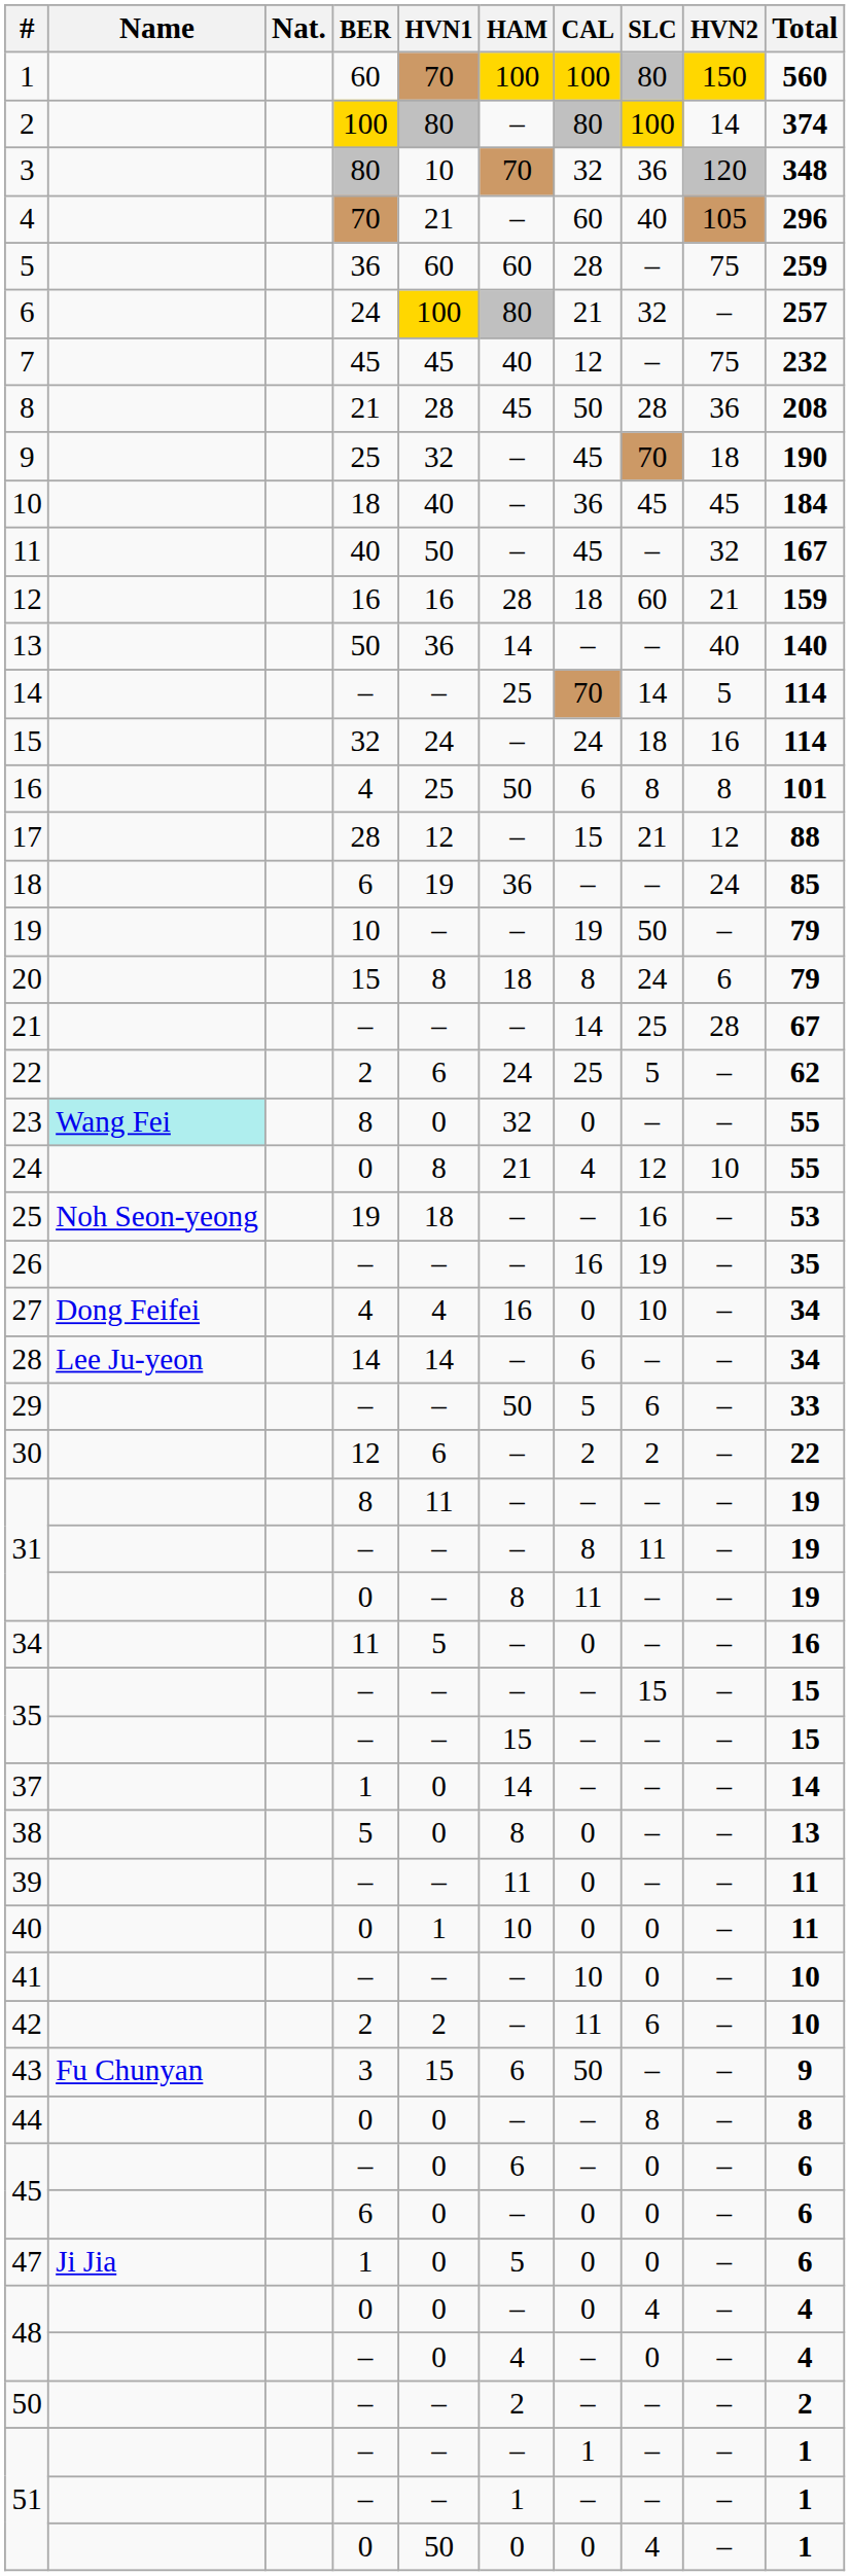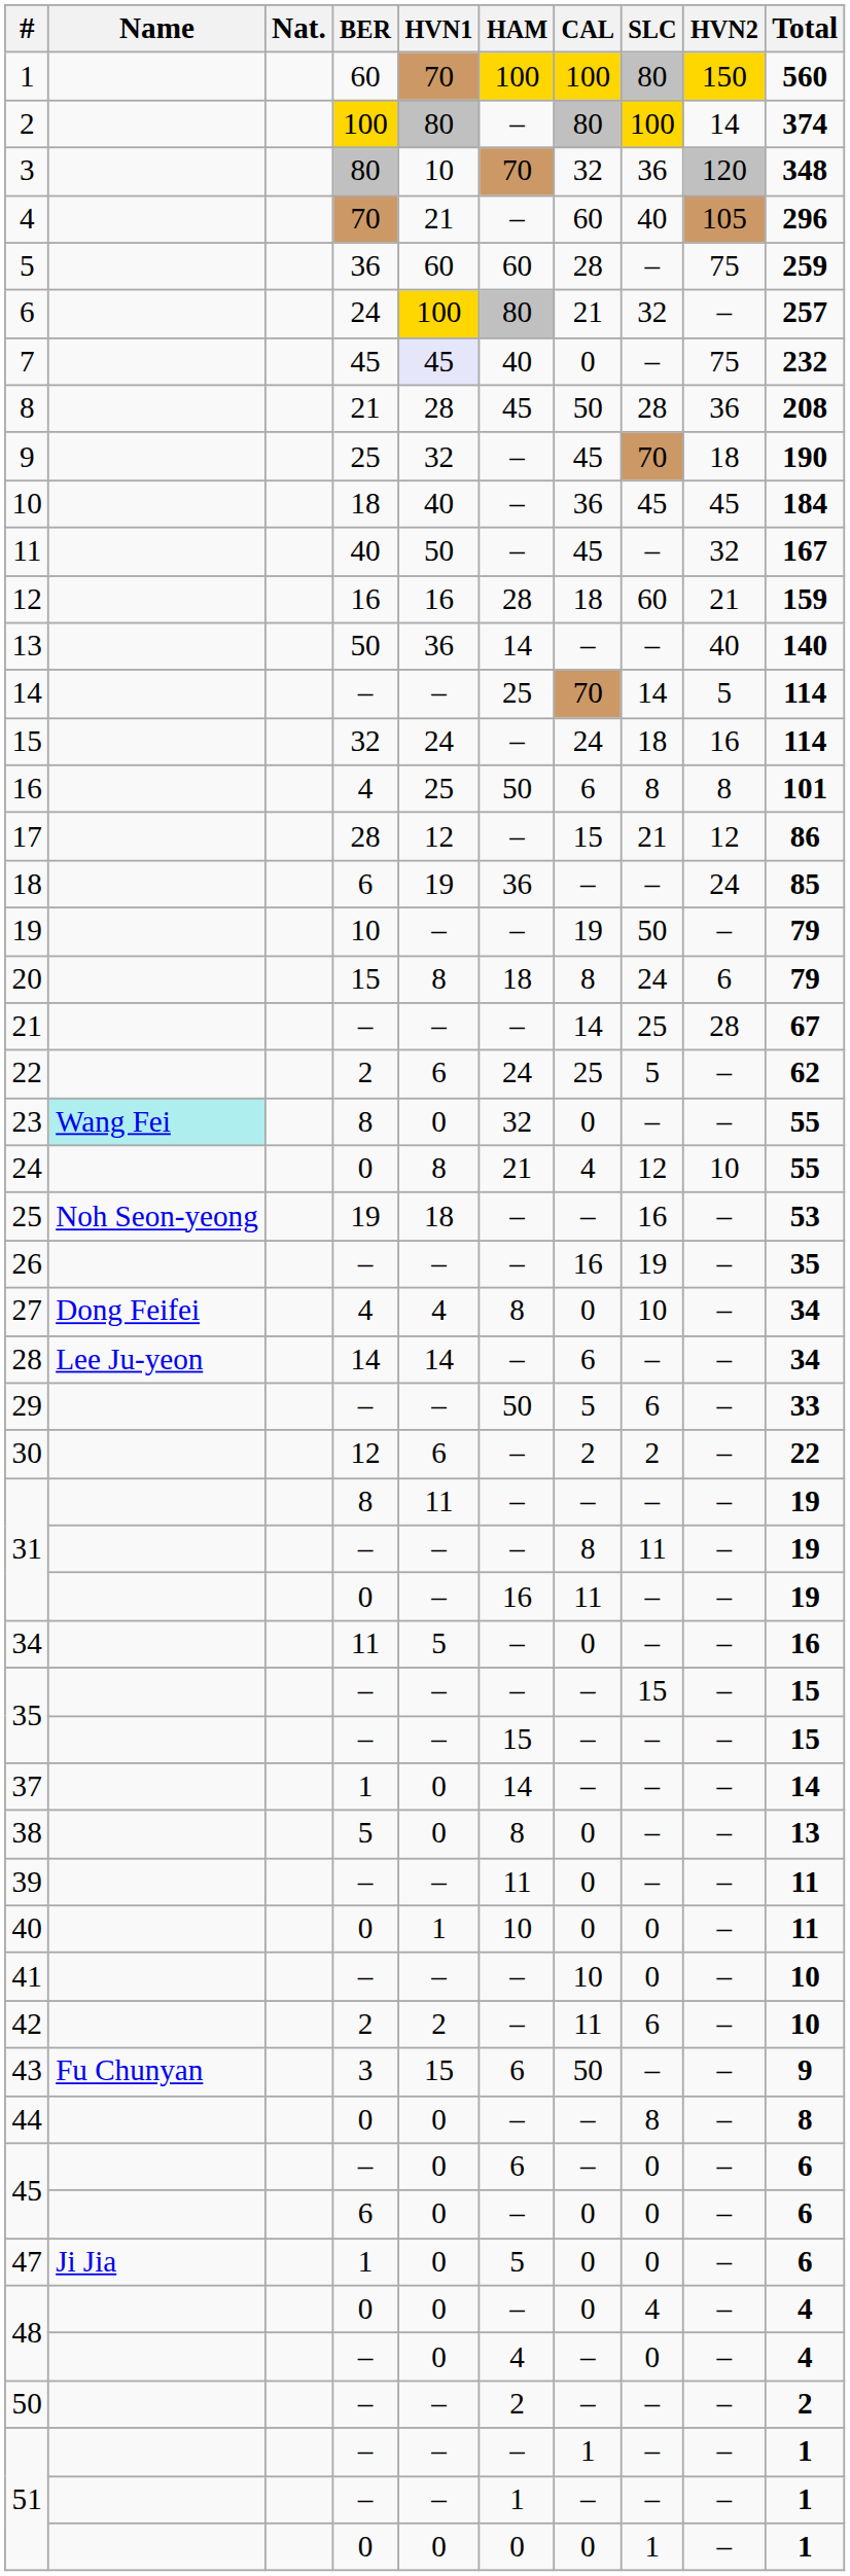7 | HVN1: no background -> lavender background
7 | CAL: 12 -> 0
17 | Total: 88 -> 86
27 | HAM: 16 -> 8
31 / 0 | HAM: 8 -> 16
51 / 0 | HVN1: 50 -> 0
51 / 0 | SLC: 4 -> 1
